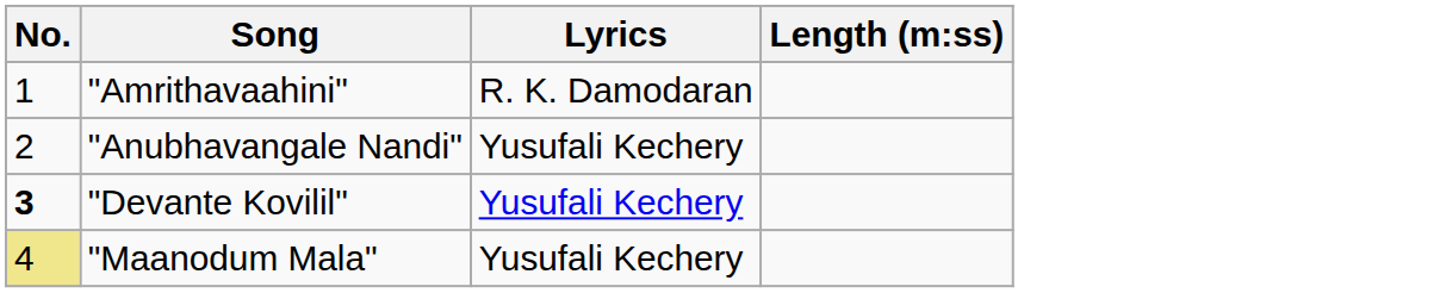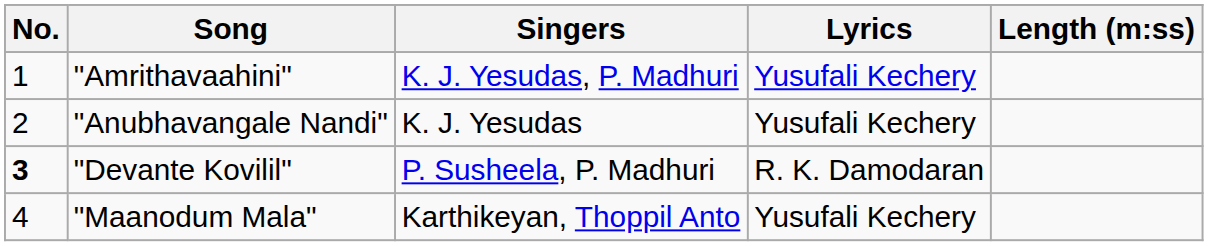+ column: Singers | K. J. Yesudas, P. Madhuri | K. J. Yesudas | P. Susheela, P. Madhuri | Karthikeyan, Thoppil Anto
"Amrithavaahini" | Lyrics: R. K. Damodaran -> Yusufali Kechery
"Devante Kovilil" | Lyrics: Yusufali Kechery -> R. K. Damodaran
"Maanodum Mala" | No.: khaki background -> no background
